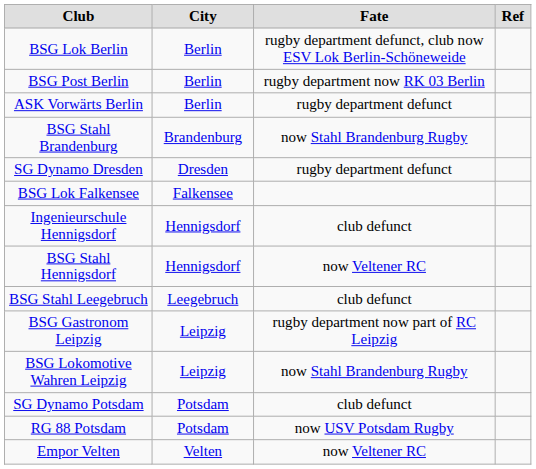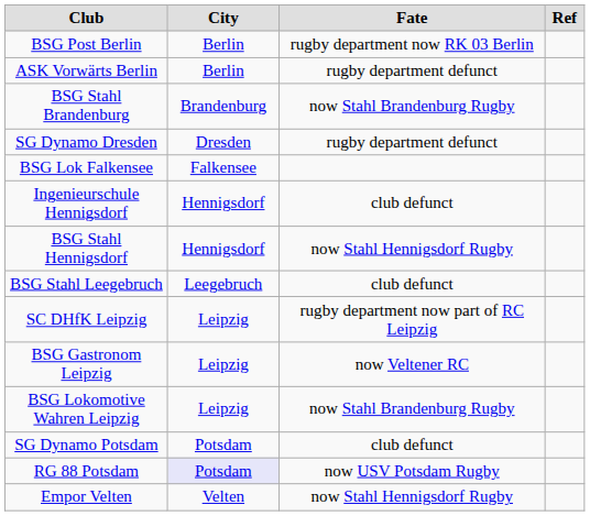- row: BSG Lok Berlin | Berlin | rugby department defunct, club now ESV Lok Berlin-Schöneweide
BSG Stahl Hennigsdorf | Fate: now Veltener RC -> now Stahl Hennigsdorf Rugby
+ row: SC DHfK Leipzig | Leipzig | rugby department now part of RC Leipzig
BSG Gastronom Leipzig | Fate: rugby department now part of RC Leipzig -> now Veltener RC
RG 88 Potsdam | City: no background -> lavender background
Empor Velten | Fate: now Veltener RC -> now Stahl Hennigsdorf Rugby
